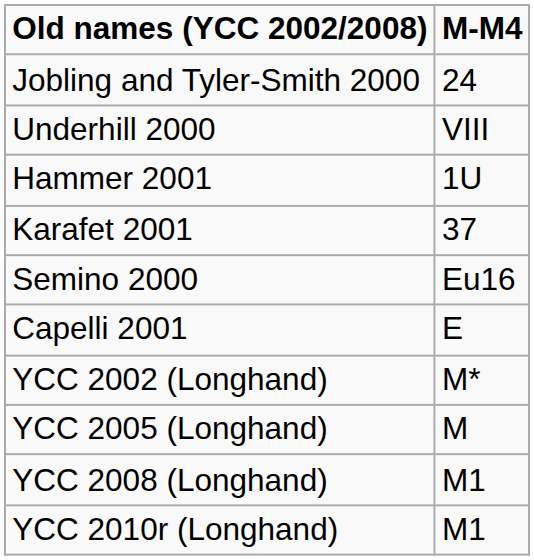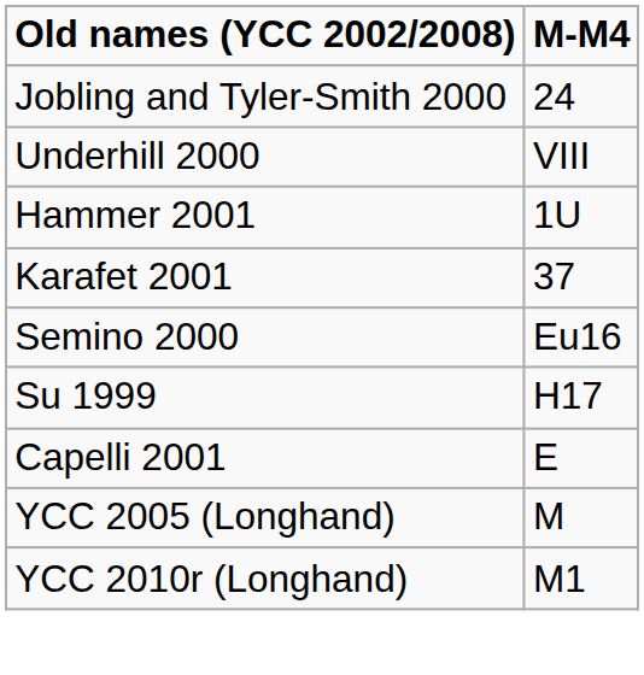+ row: Su 1999 | H17
- row: YCC 2002 (Longhand) | M*
- row: YCC 2008 (Longhand) | M1
